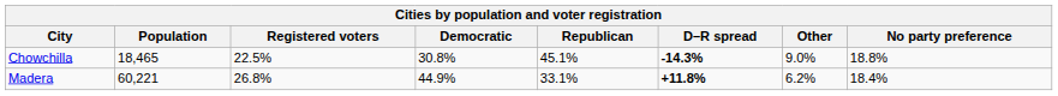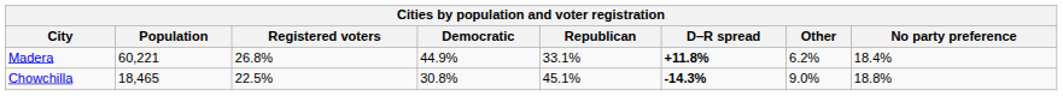rows swapped: Chowchilla <-> Madera
